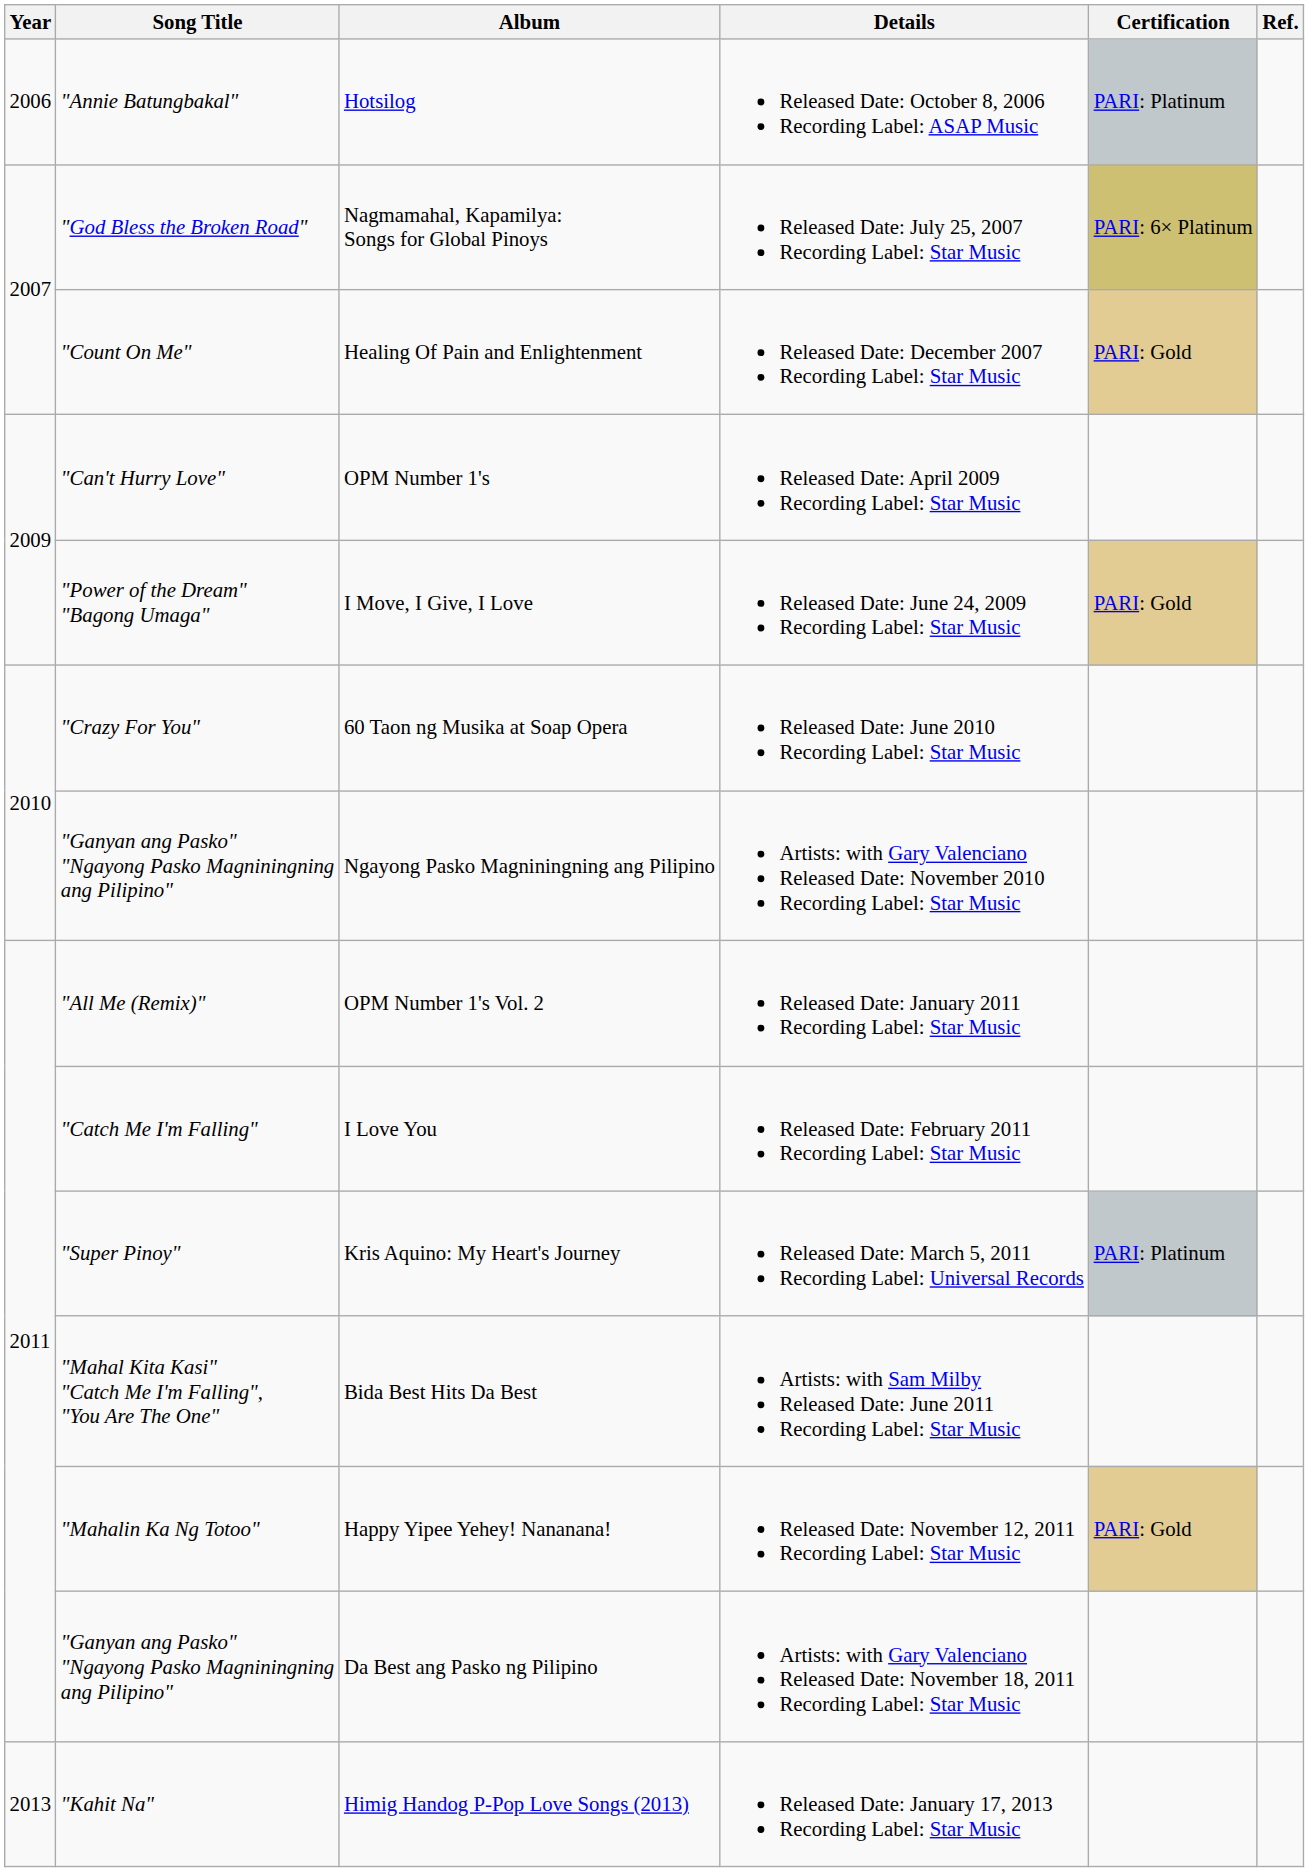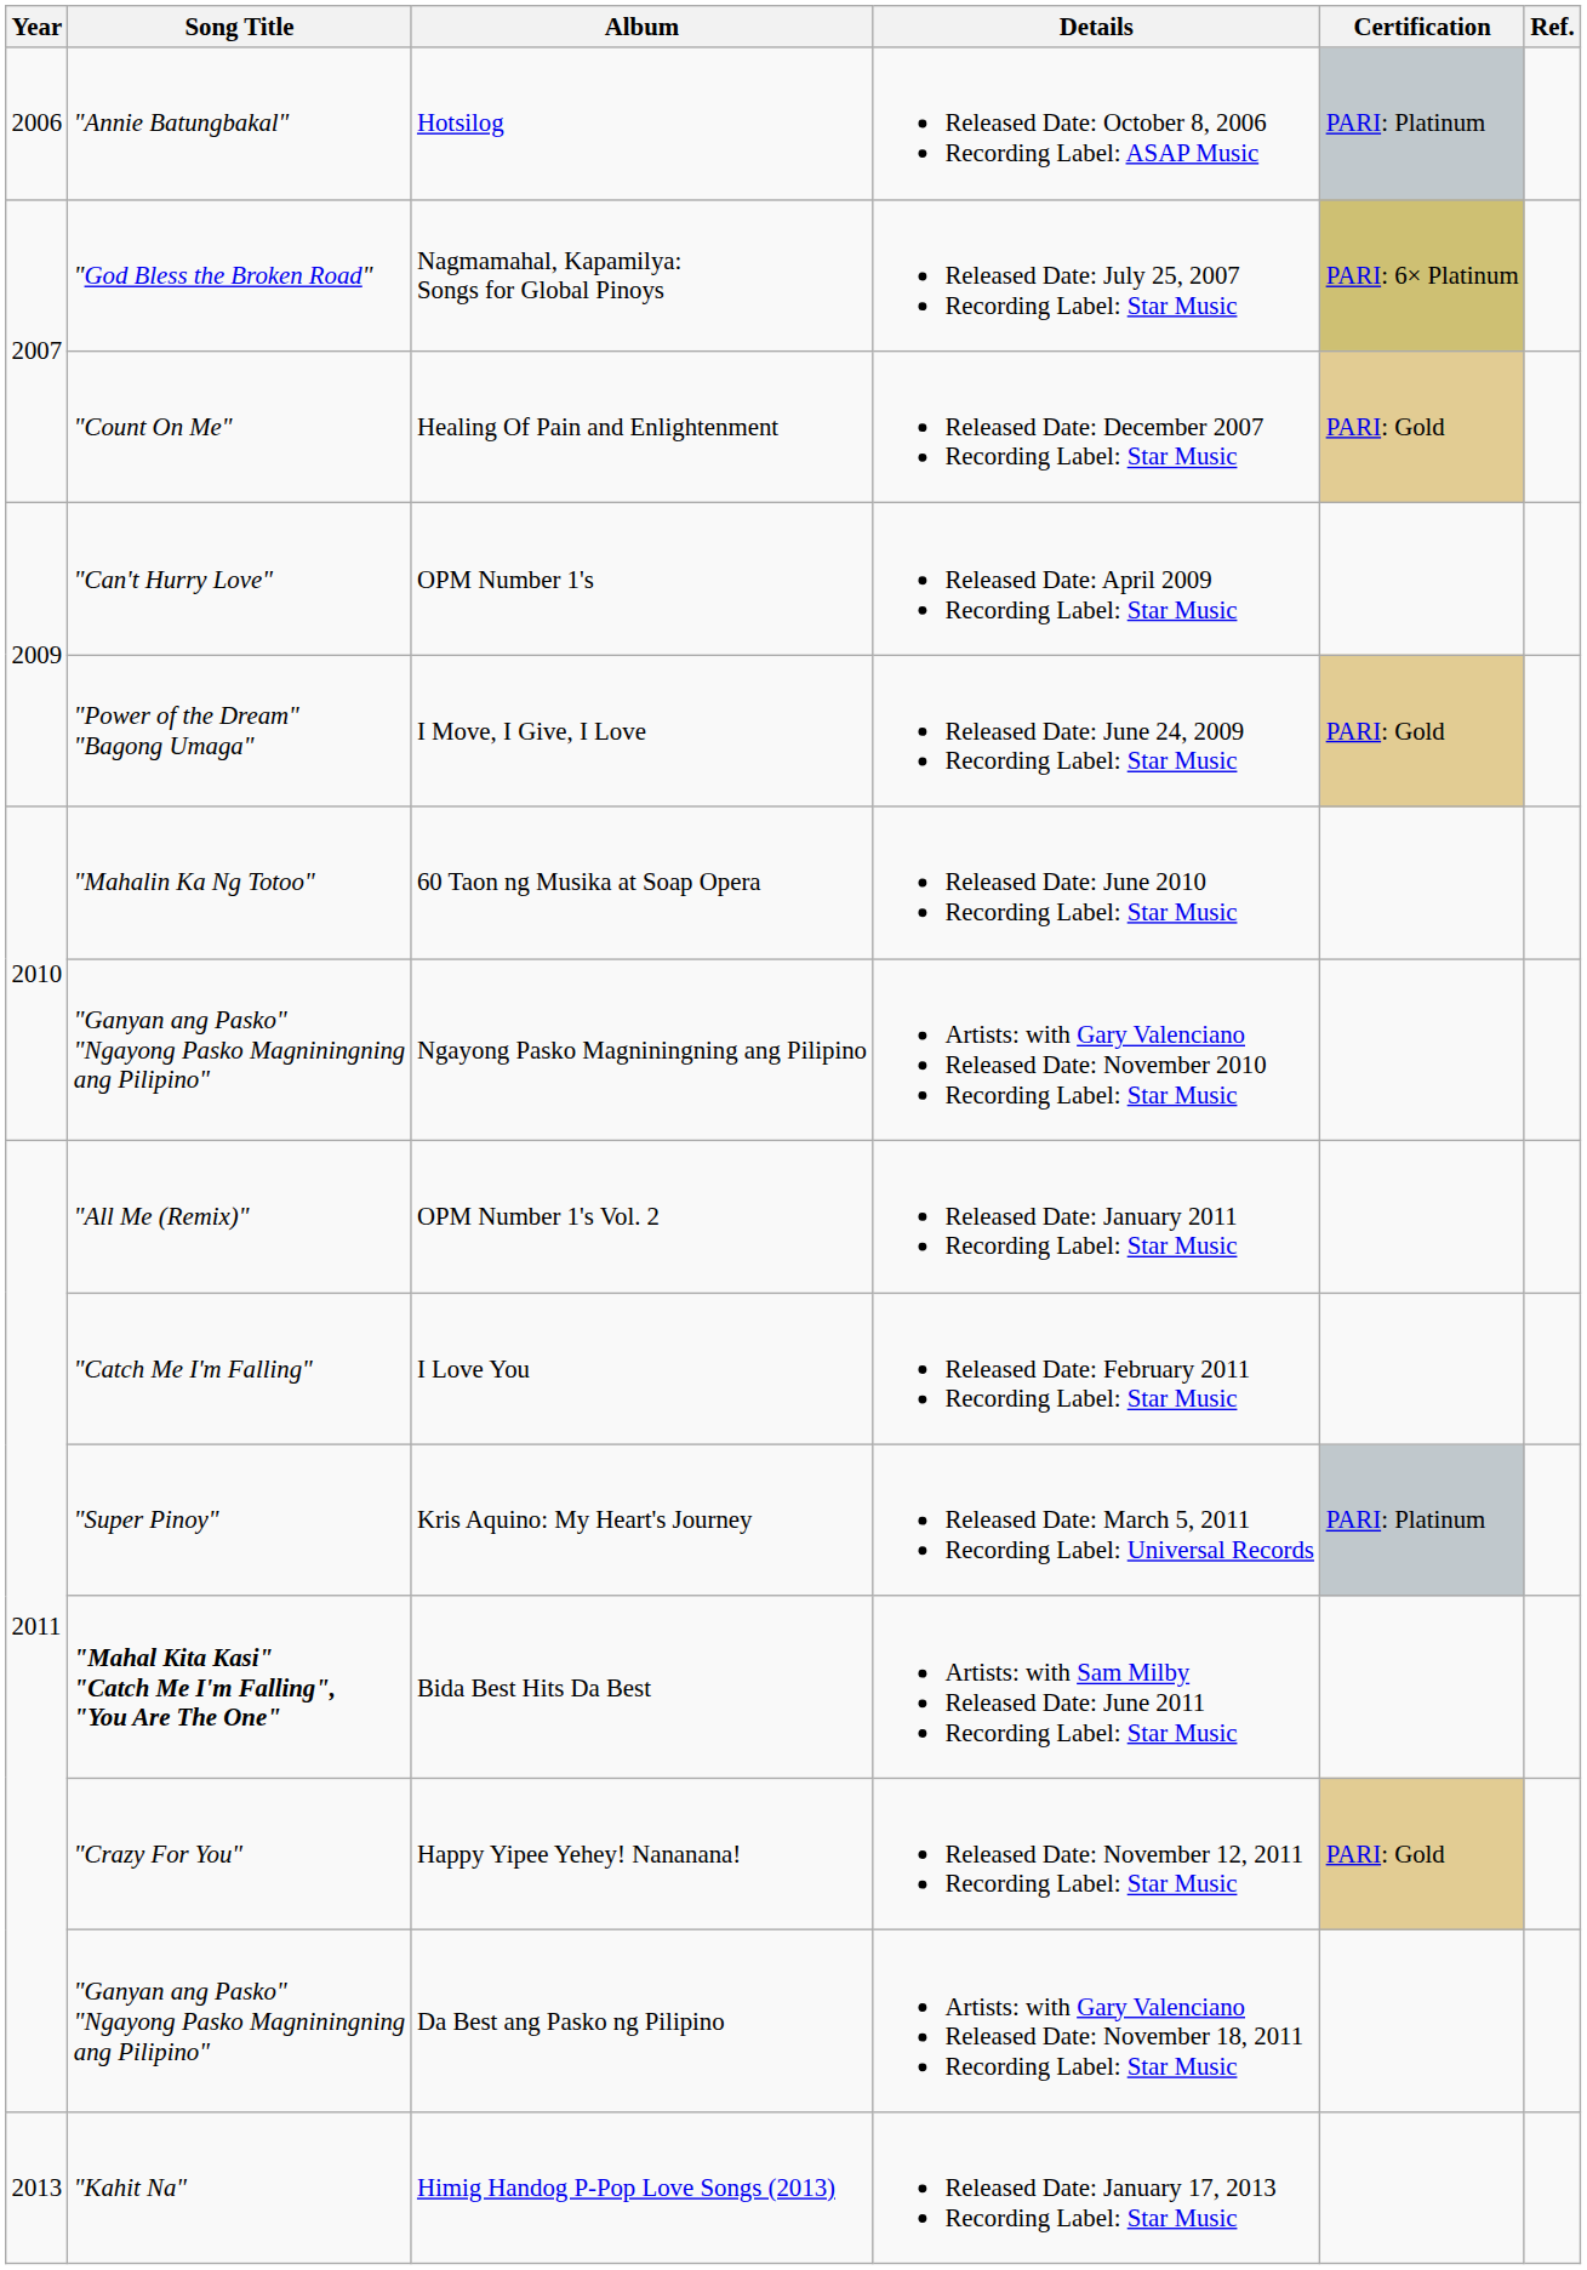60 Taon ng Musika at Soap Opera | Song Title: "Crazy For You" -> "Mahalin Ka Ng Totoo"
Bida Best Hits Da Best | Song Title: normal -> bold
Happy Yipee Yehey! Nananana! | Song Title: "Mahalin Ka Ng Totoo" -> "Crazy For You"
